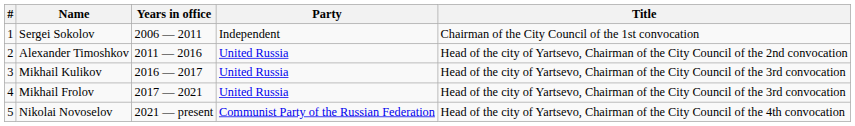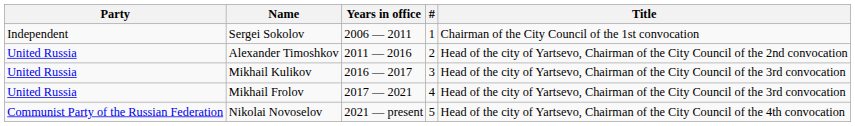columns swapped: # <-> Party
